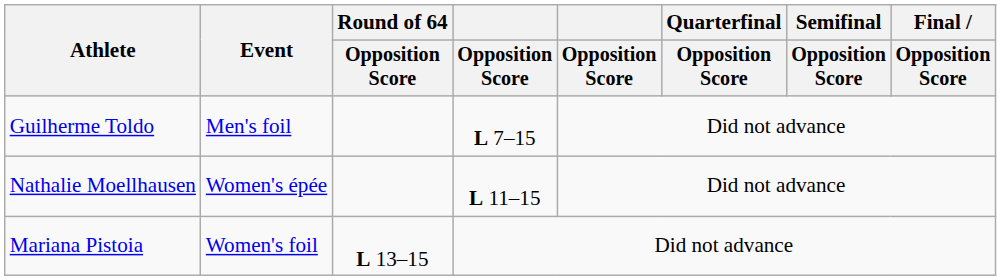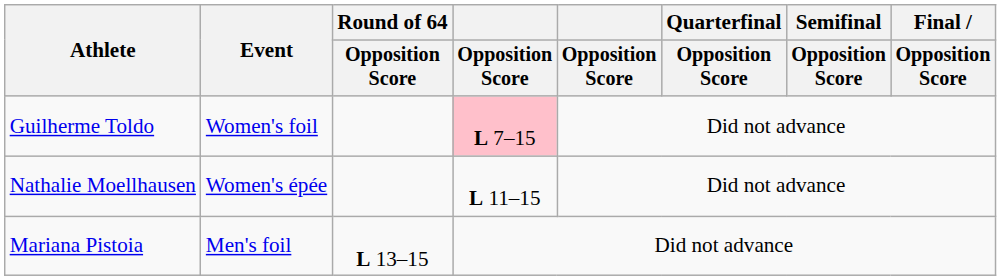Guilherme Toldo | Event: Men's foil -> Women's foil
Guilherme Toldo | column 4: no background -> pink background
Mariana Pistoia | Event: Women's foil -> Men's foil
